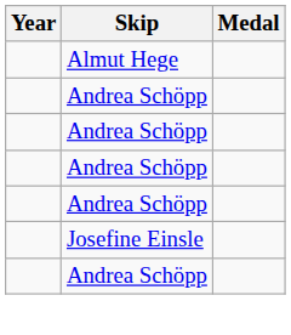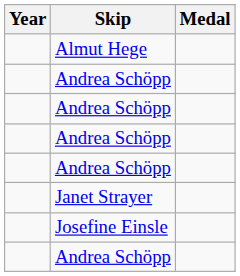+ row: Janet Strayer
